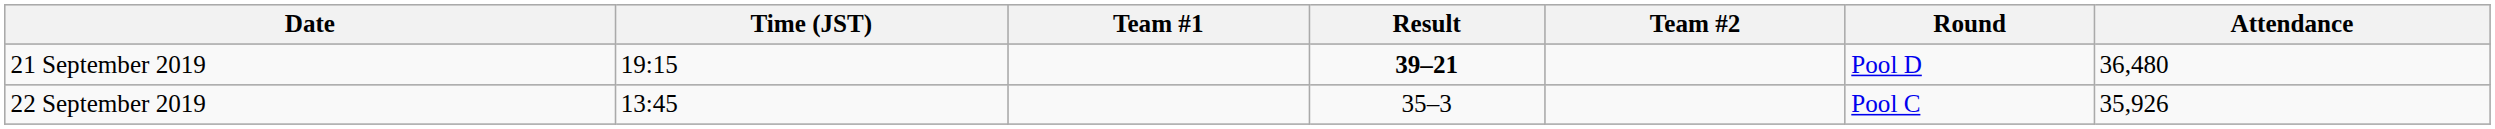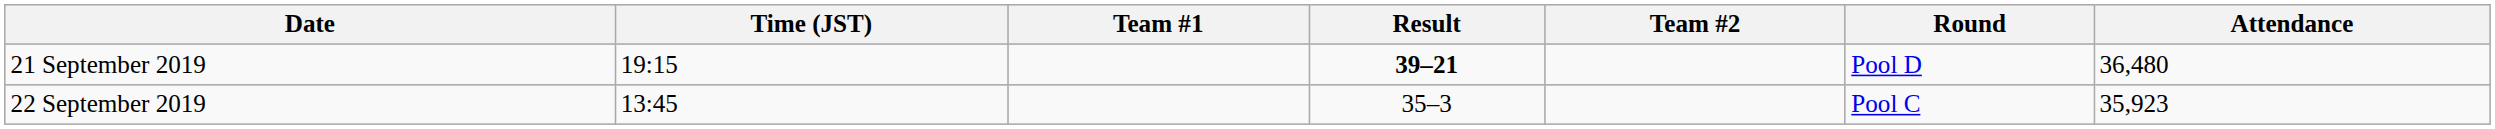22 September 2019 | Attendance: 35,926 -> 35,923
